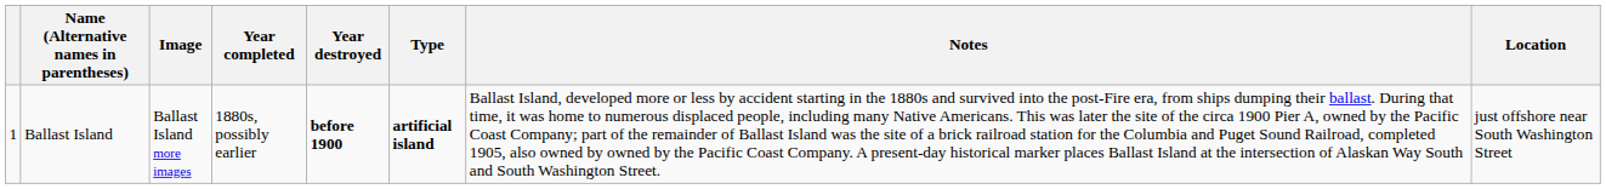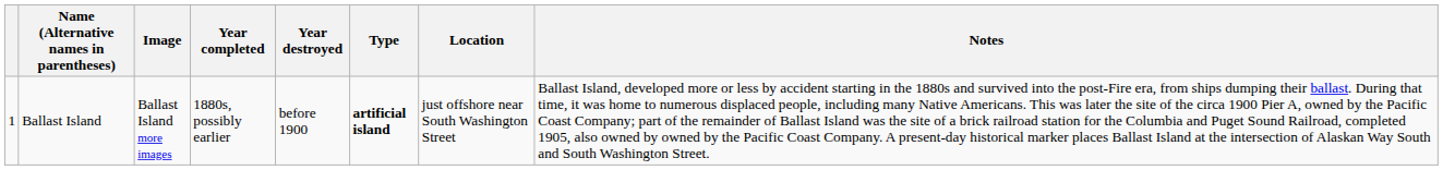columns swapped: Location <-> Notes
Ballast Island | Year destroyed: bold -> normal
